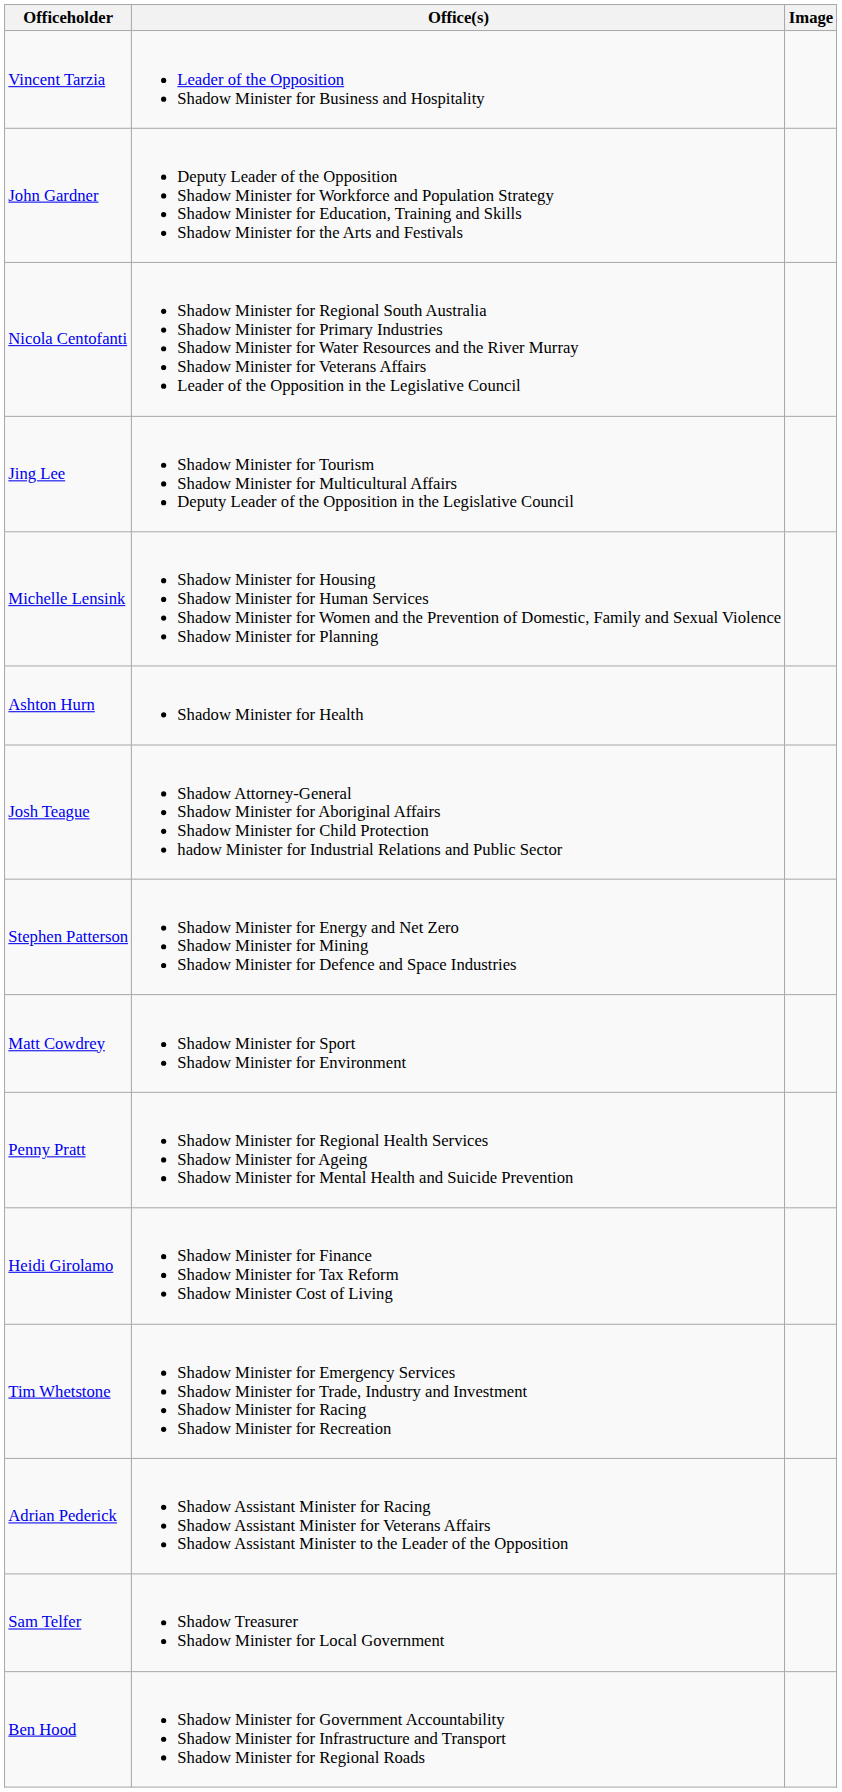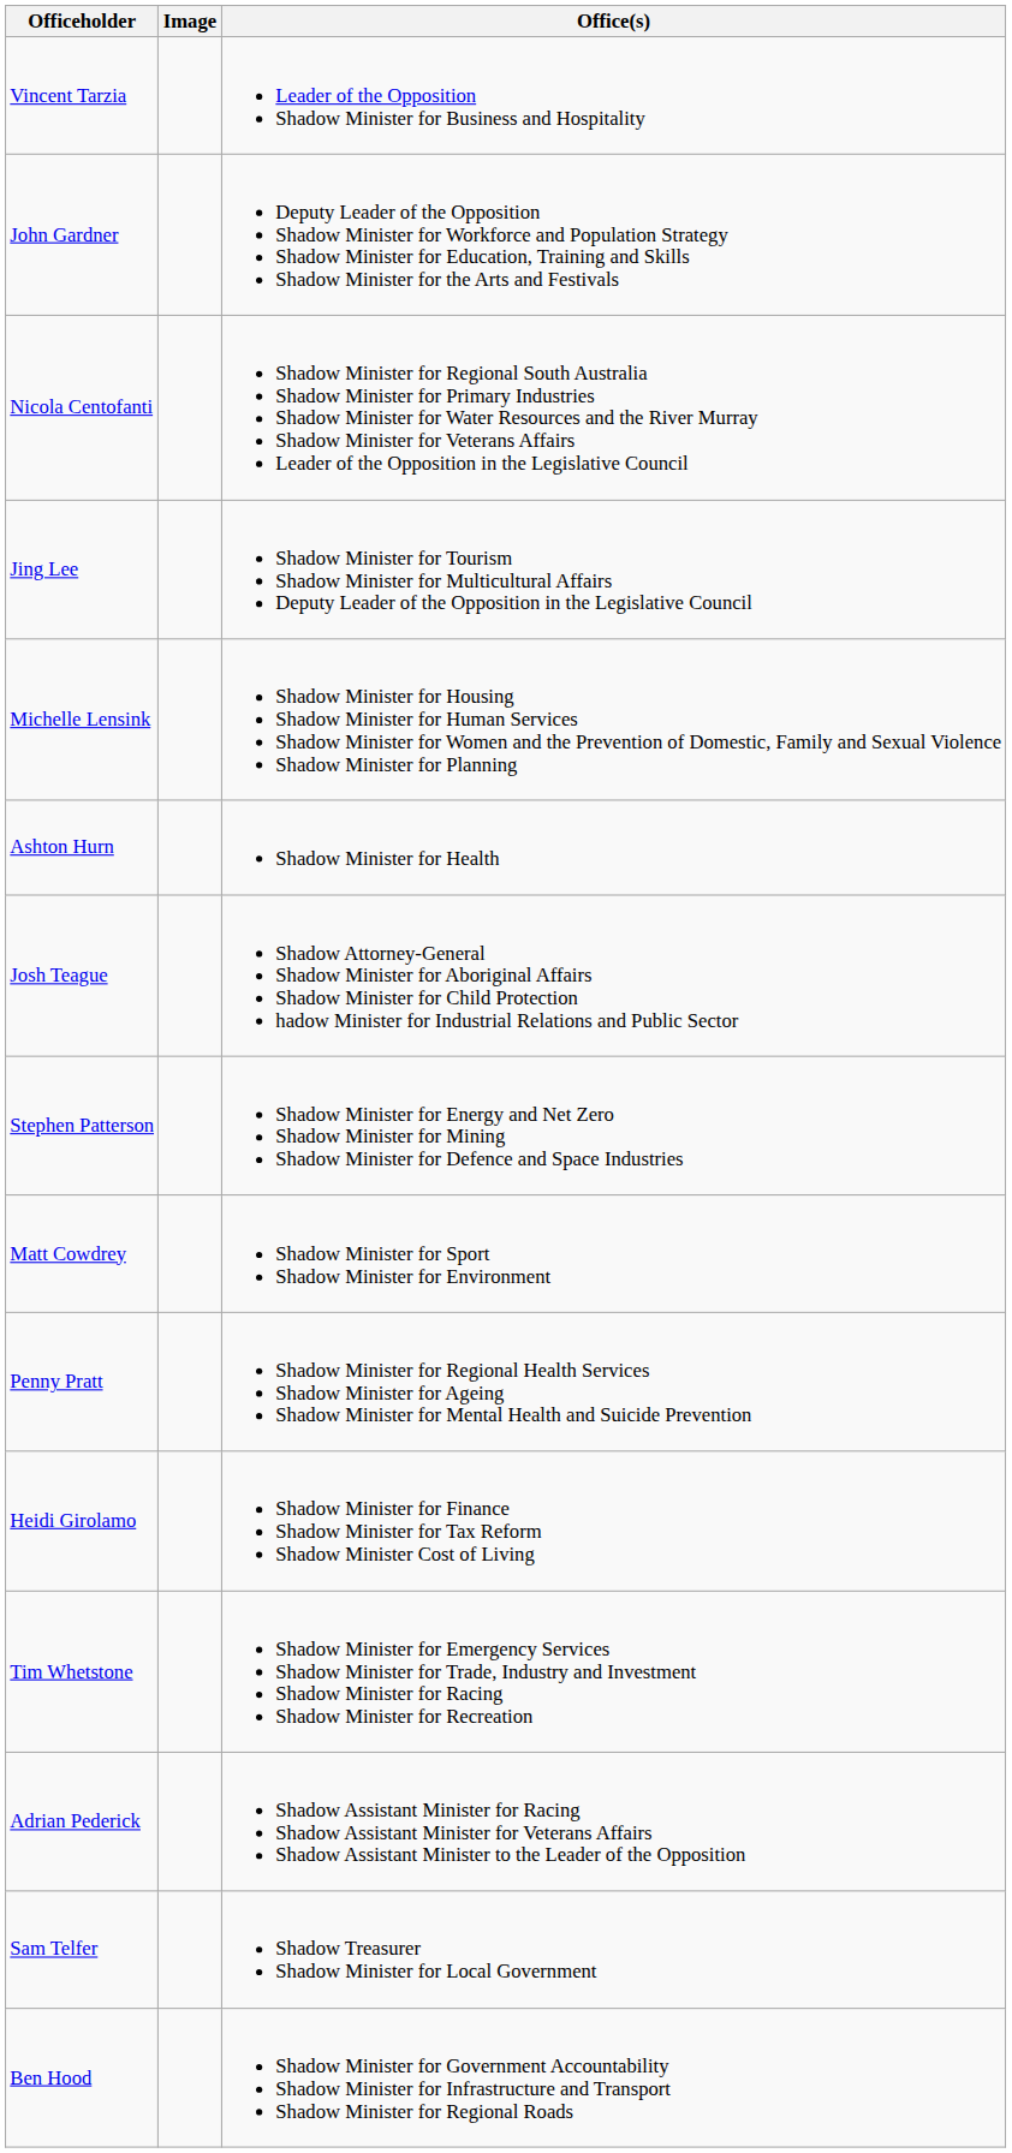columns swapped: Office(s) <-> Image
